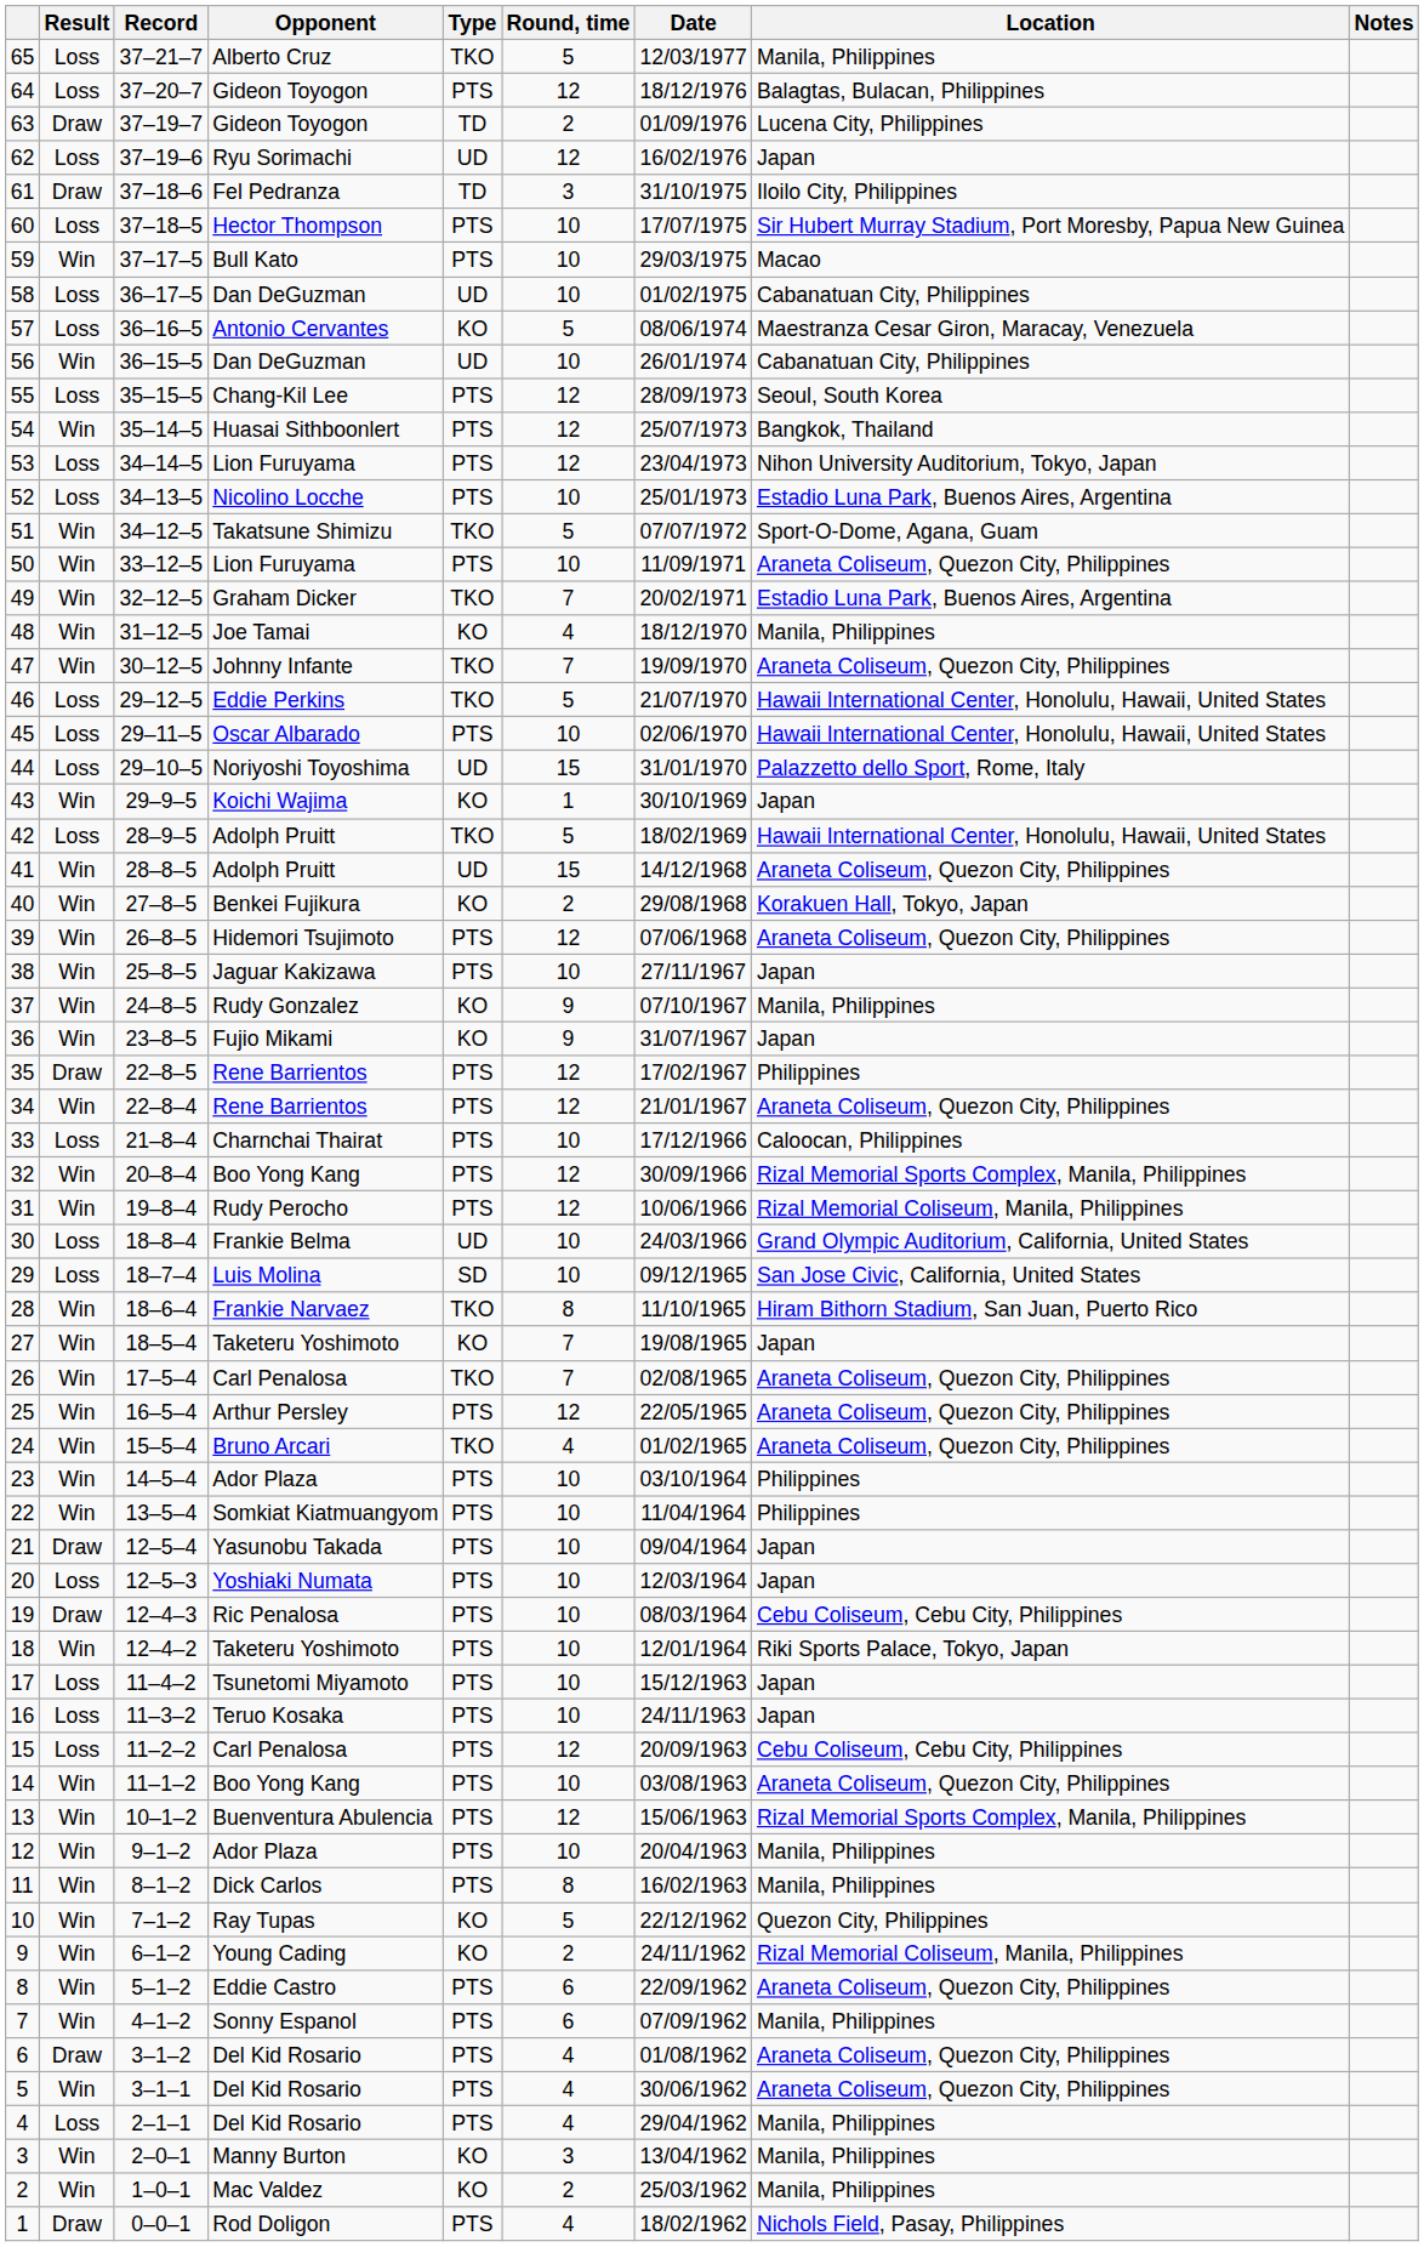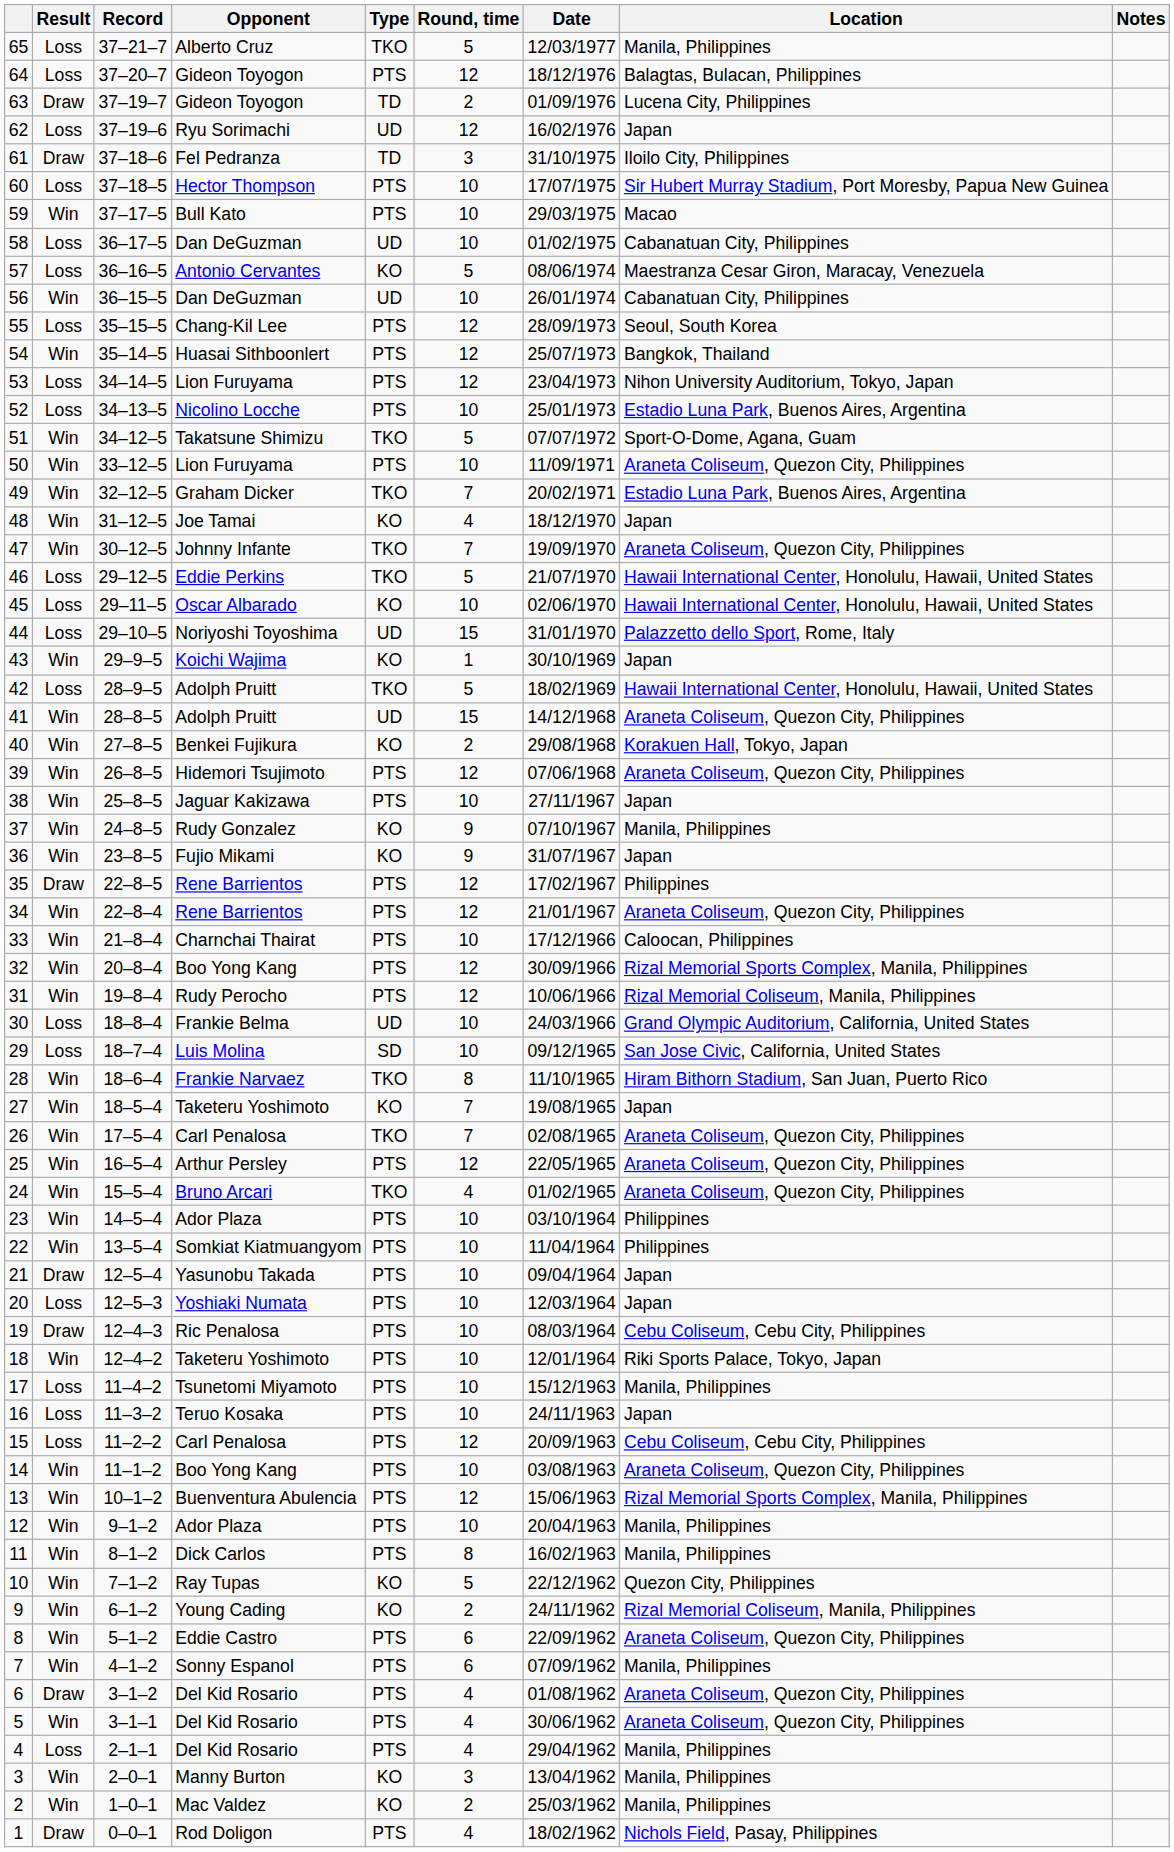48 | Location: Manila, Philippines -> Japan
45 | Type: PTS -> KO
33 | Result: Loss -> Win
17 | Location: Japan -> Manila, Philippines
